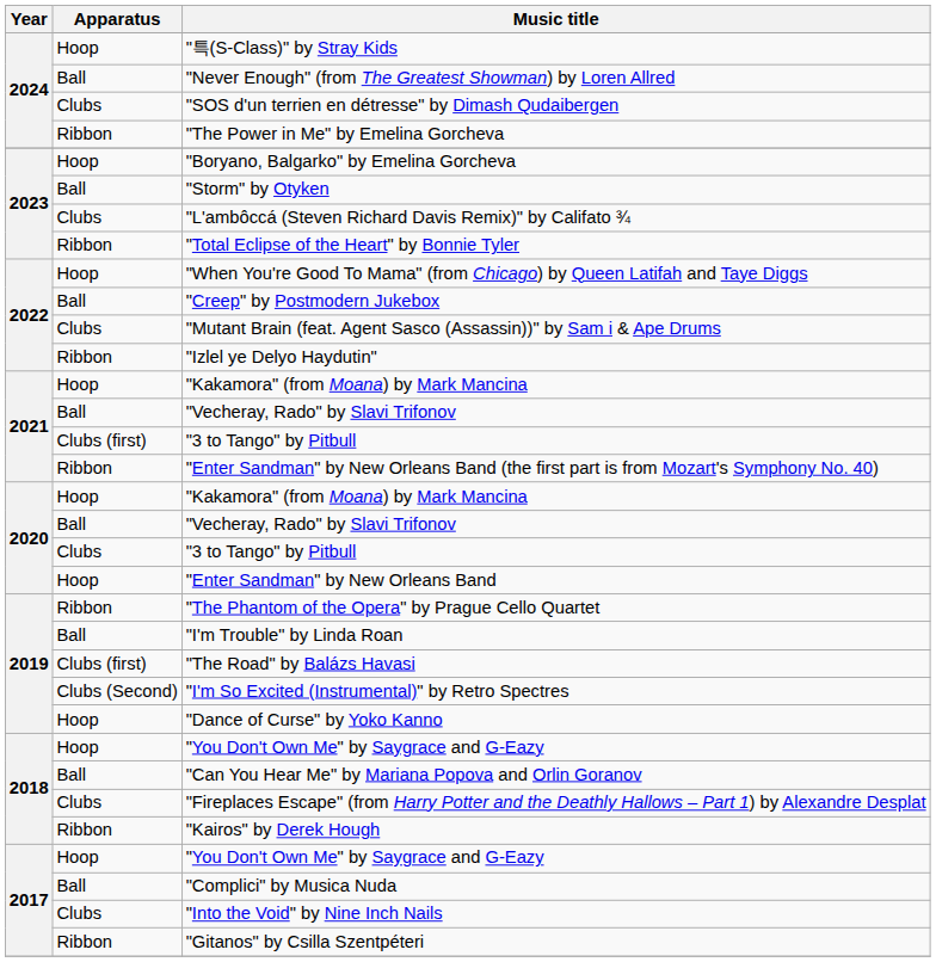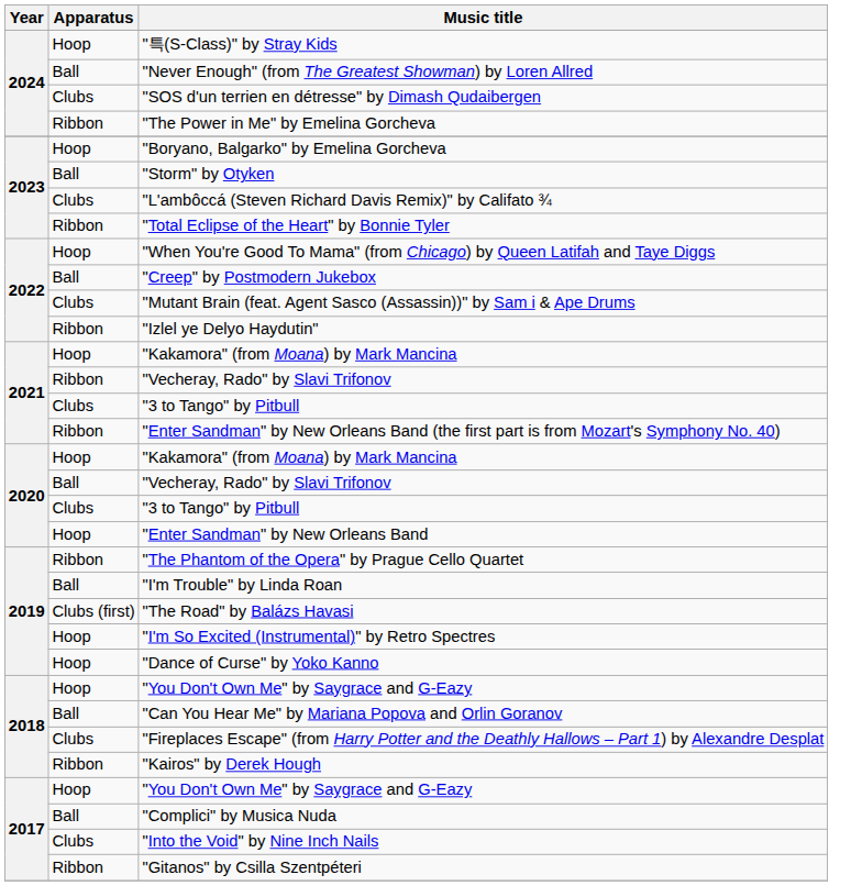2021 / "Vecheray, Rado" by Slavi Trifonov | Apparatus: Ball -> Ribbon
2021 / "3 to Tango" by Pitbull | Apparatus: Clubs (first) -> Clubs
"I'm So Excited (Instrumental)" by Retro Spectres | Apparatus: Clubs (Second) -> Hoop
